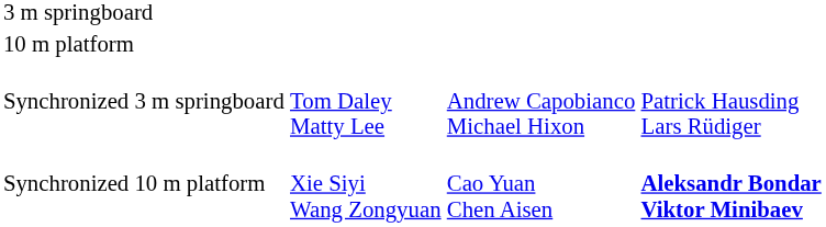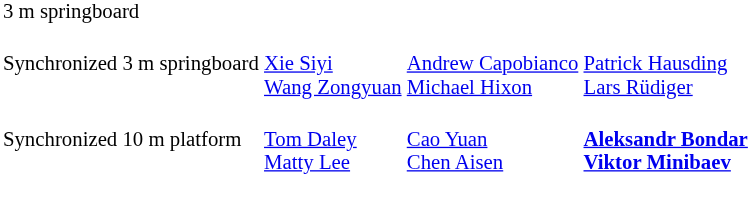- row: 10 m platform
Synchronized 3 m springboard | column 2: Tom Daley Matty Lee -> Xie Siyi Wang Zongyuan
Synchronized 10 m platform | column 2: Xie Siyi Wang Zongyuan -> Tom Daley Matty Lee
